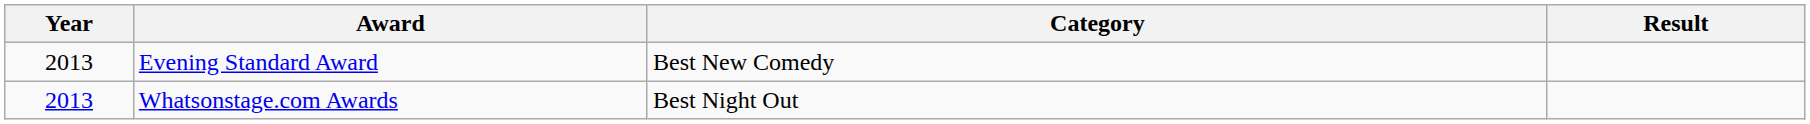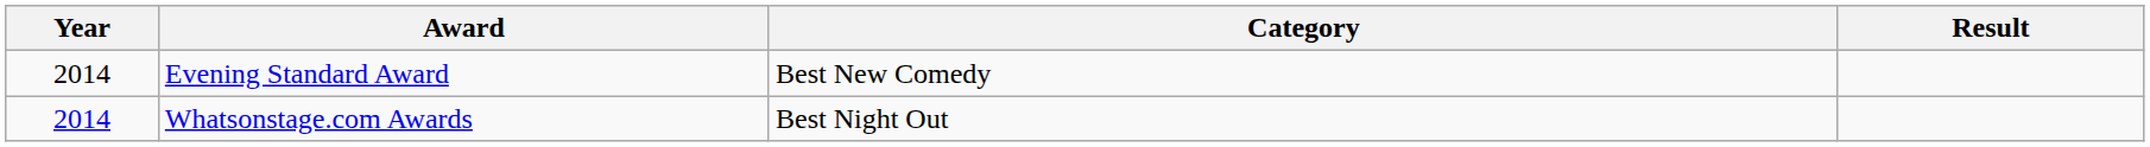Evening Standard Award | Year: 2013 -> 2014
Whatsonstage.com Awards | Year: 2013 -> 2014
